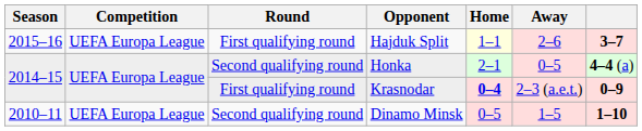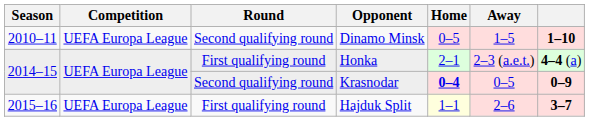rows swapped: Dinamo Minsk <-> Hajduk Split
Honka | Round: Second qualifying round -> First qualifying round
Honka | Away: 0–5 -> 2–3 (a.e.t.)
Krasnodar | Round: First qualifying round -> Second qualifying round
Krasnodar | Away: 2–3 (a.e.t.) -> 0–5
